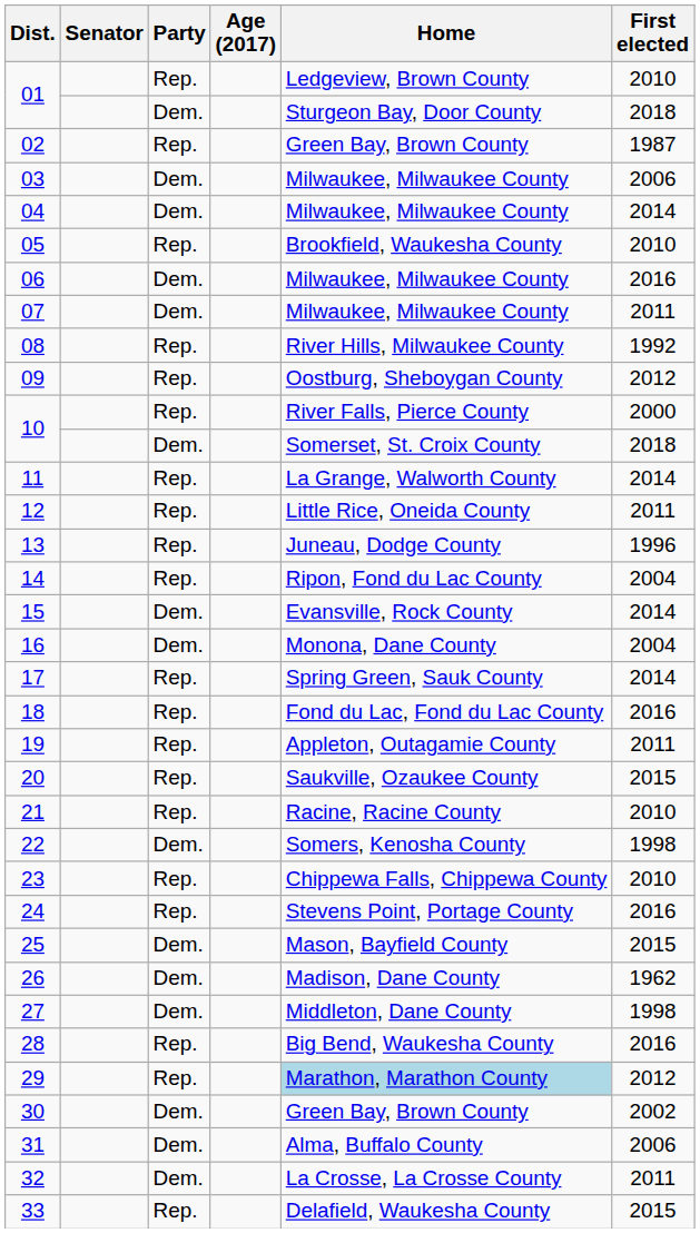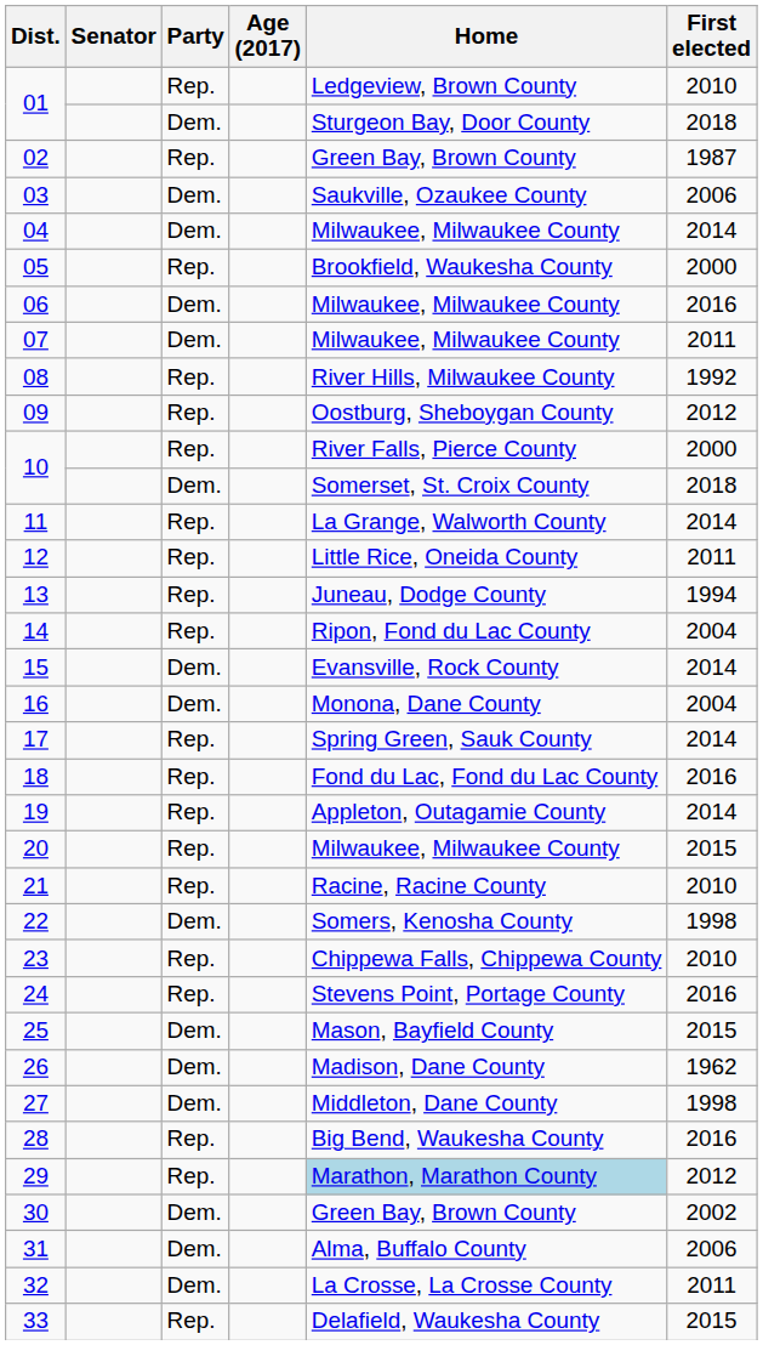03 | Home: Milwaukee, Milwaukee County -> Saukville, Ozaukee County
05 | First elected: 2010 -> 2000
13 | First elected: 1996 -> 1994
19 | First elected: 2011 -> 2014
20 | Home: Saukville, Ozaukee County -> Milwaukee, Milwaukee County
